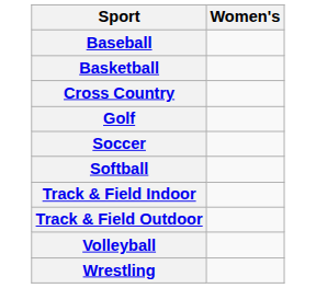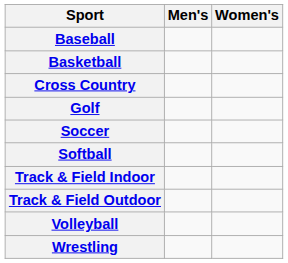+ column: Men's
